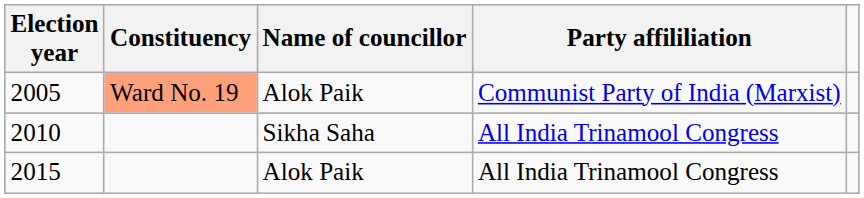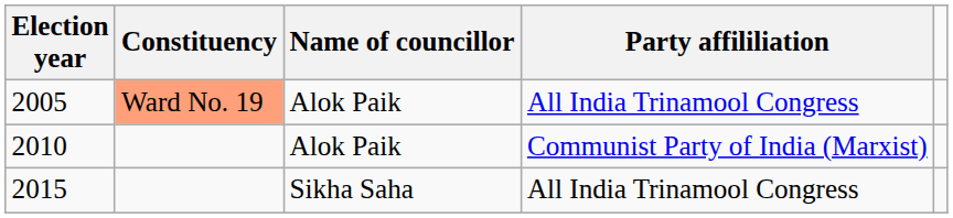2005 | Party affililiation: Communist Party of India (Marxist) -> All India Trinamool Congress
2010 | Name of councillor: Sikha Saha -> Alok Paik
2010 | Party affililiation: All India Trinamool Congress -> Communist Party of India (Marxist)
2015 | Name of councillor: Alok Paik -> Sikha Saha
